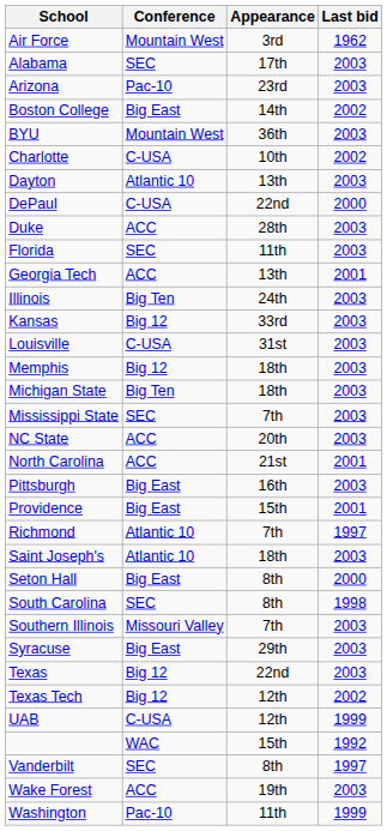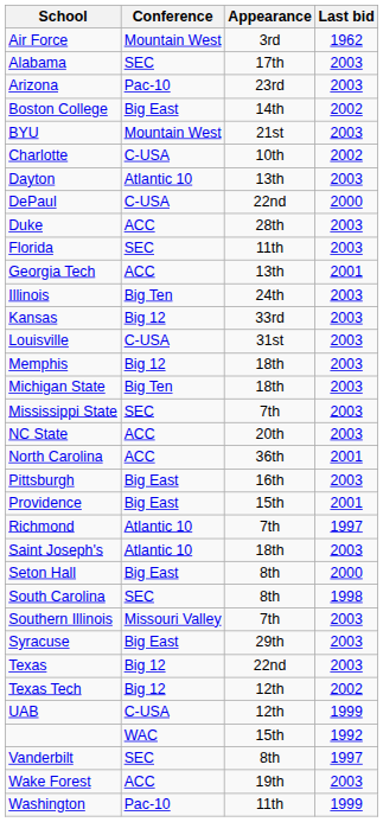BYU | Appearance: 36th -> 21st
North Carolina | Appearance: 21st -> 36th
